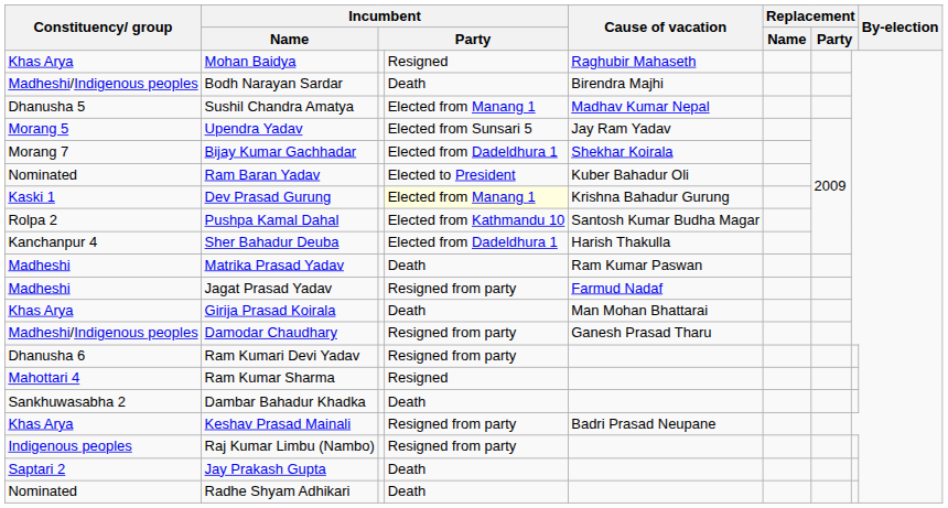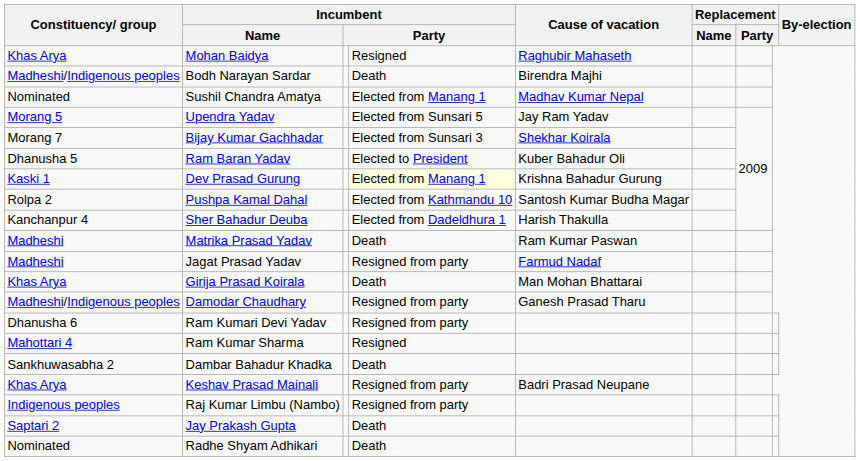Sushil Chandra Amatya | Constituency/ group: Dhanusha 5 -> Nominated
Bijay Kumar Gachhadar | column 4: Elected from Dadeldhura 1 -> Elected from Sunsari 3
Ram Baran Yadav | Constituency/ group: Nominated -> Dhanusha 5
